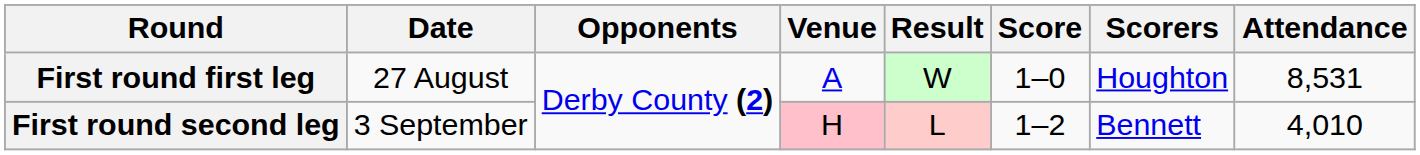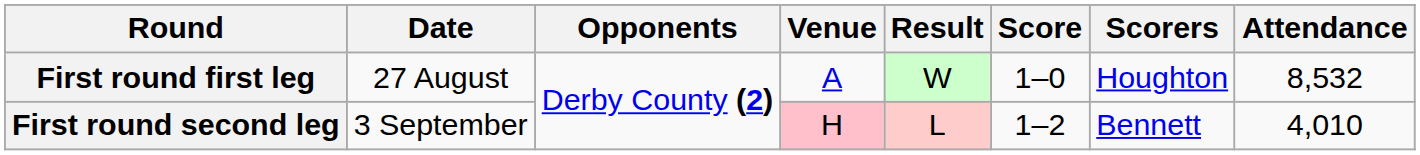First round first leg | Attendance: 8,531 -> 8,532
